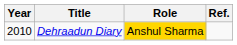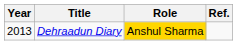Dehraadun Diary | Year: 2010 -> 2013
